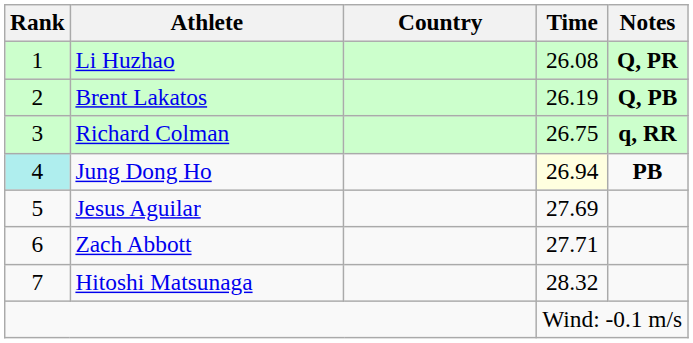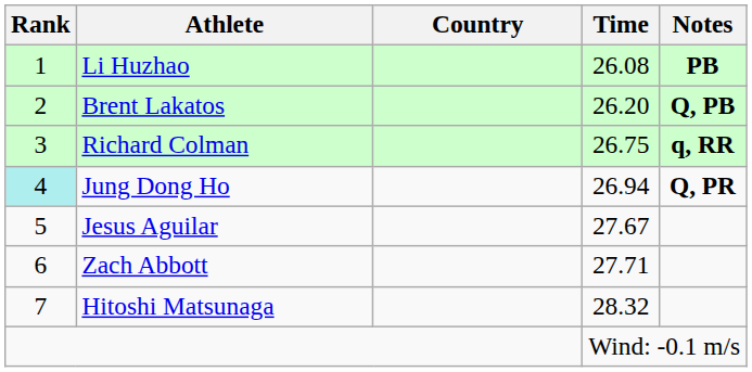Li Huzhao | Notes: Q, PR -> PB
Brent Lakatos | Time: 26.19 -> 26.20
Jung Dong Ho | Time: lightyellow background -> no background
Jung Dong Ho | Notes: PB -> Q, PR
Jesus Aguilar | Time: 27.69 -> 27.67
